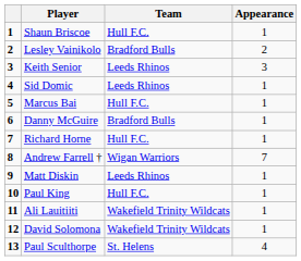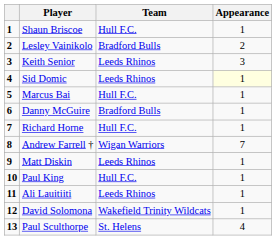Sid Domic | Appearance: no background -> lightyellow background
Ali Lauitiiti | Team: Wakefield Trinity Wildcats -> Leeds Rhinos
